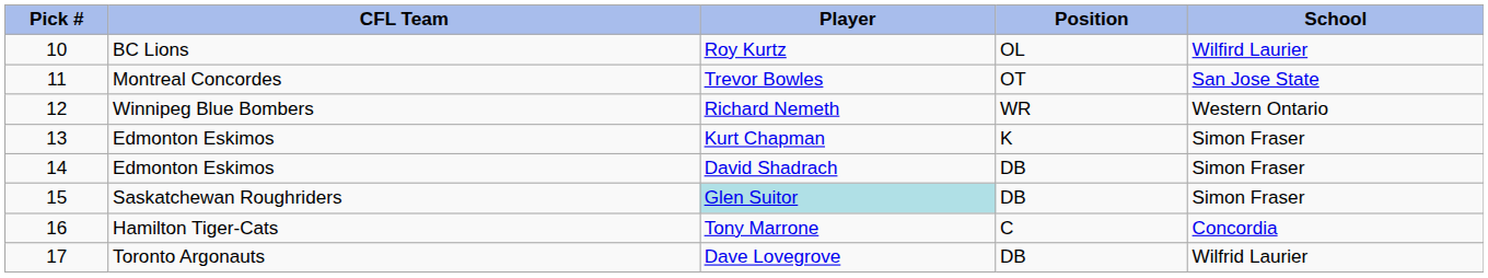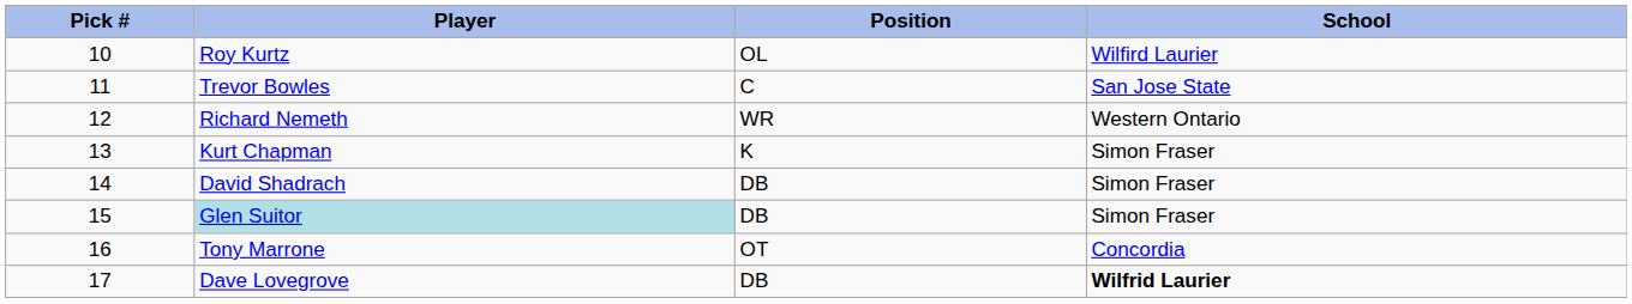- column: CFL Team | BC Lions | Montreal Concordes | Winnipeg Blue Bombers | Edmonton Eskimos | Edmonton Eskimos | Saskatchewan Roughriders | Hamilton Tiger-Cats | Toronto Argonauts
Trevor Bowles | Position: OT -> C
Tony Marrone | Position: C -> OT
Dave Lovegrove | School: normal -> bold
